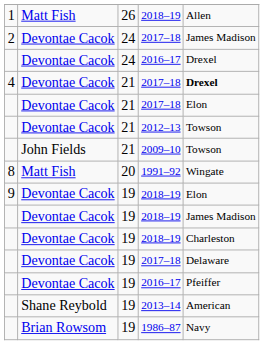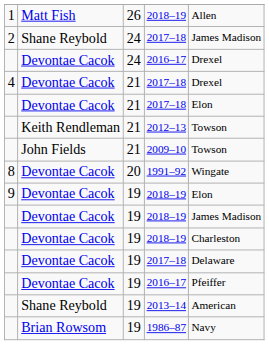2 / 2017–18 | column 2: Devontae Cacok -> Shane Reybold
4 / 2017–18 | column 5: bold -> normal
2012–13 | column 2: Devontae Cacok -> Keith Rendleman
1991–92 | column 2: Matt Fish -> Devontae Cacok
